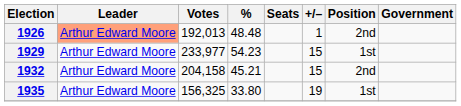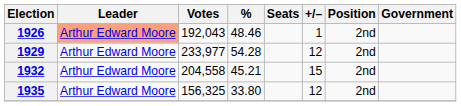1926 | Votes: 192,013 -> 192,043
1926 | %: 48.48 -> 48.46
1929 | %: 54.23 -> 54.28
1929 | +/–: 15 -> 12
1929 | Position: 1st -> 2nd
1932 | Votes: 204,158 -> 204,558
1935 | +/–: 19 -> 12
1935 | Position: 1st -> 2nd
